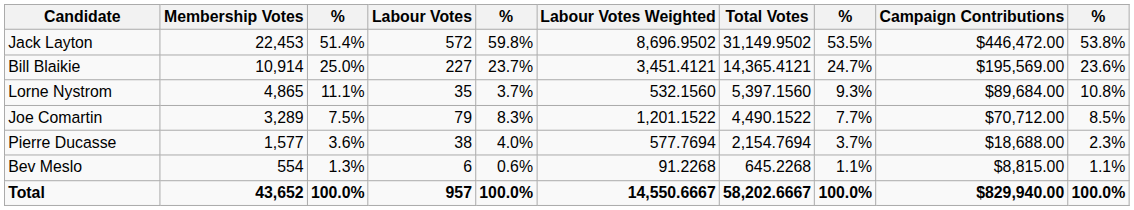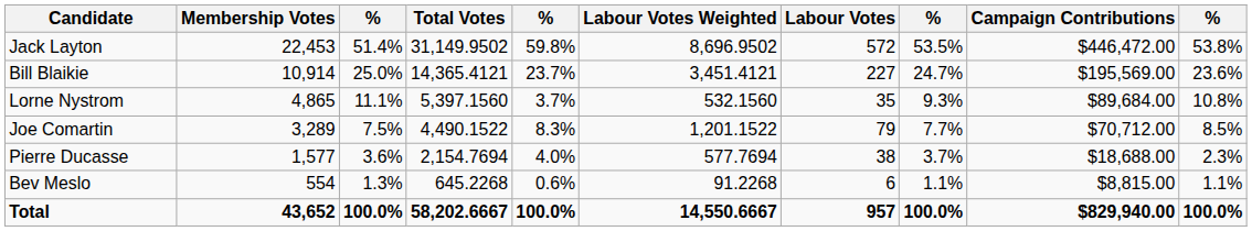columns swapped: Labour Votes <-> Total Votes
